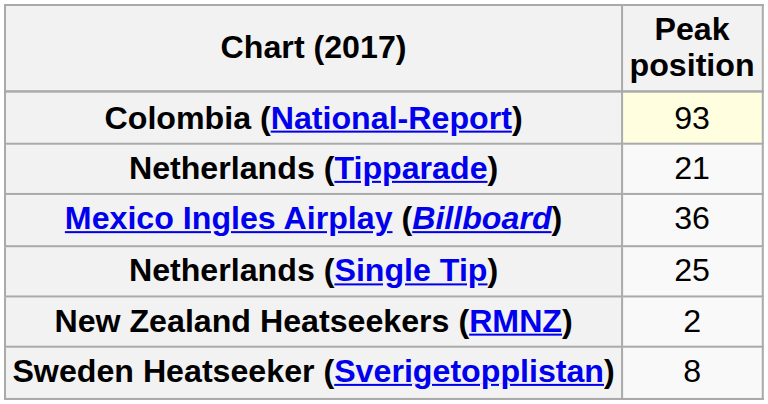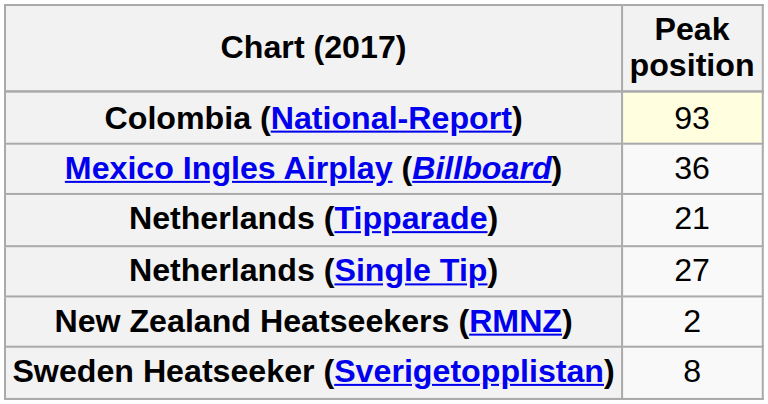rows swapped: Mexico Ingles Airplay (Billboard) <-> Netherlands (Tipparade)
Netherlands (Single Tip) | Peak position: 25 -> 27
